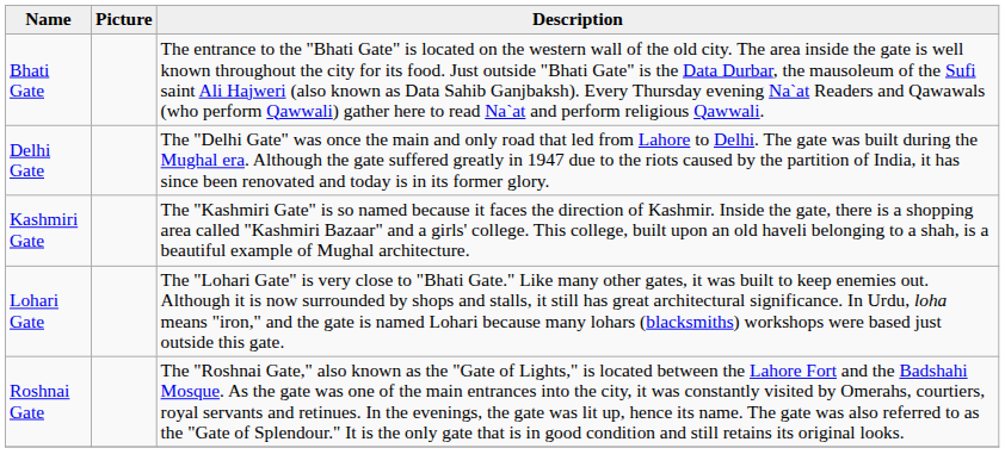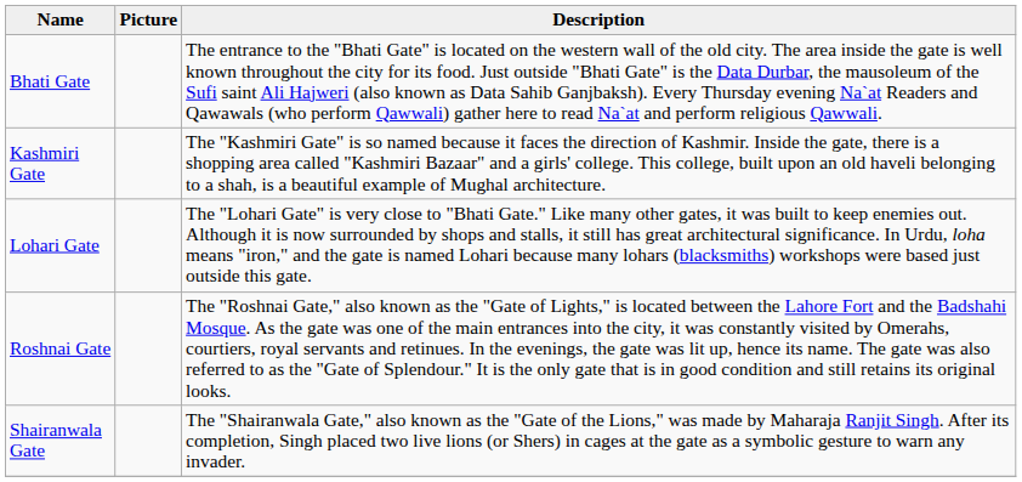- row: Delhi Gate | The "Delhi Gate" was once the main and only road that led from Lahore to Delhi. The gate was built during the Mughal era. Although the gate suffered greatly in 1947 due to the riots caused by the partition of India, it has since been renovated and today is in its former glory.
+ row: Shairanwala Gate | The "Shairanwala Gate," also known as the "Gate of the Lions," was made by Maharaja Ranjit Singh. After its completion, Singh placed two live lions (or Shers) in cages at the gate as a symbolic gesture to warn any invader.
